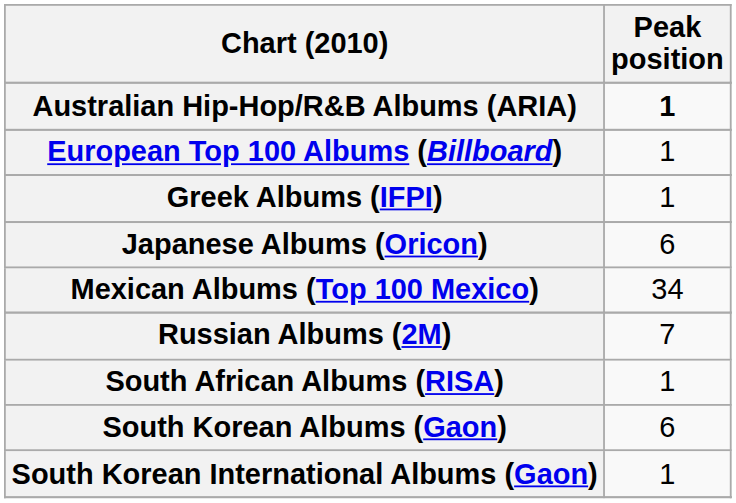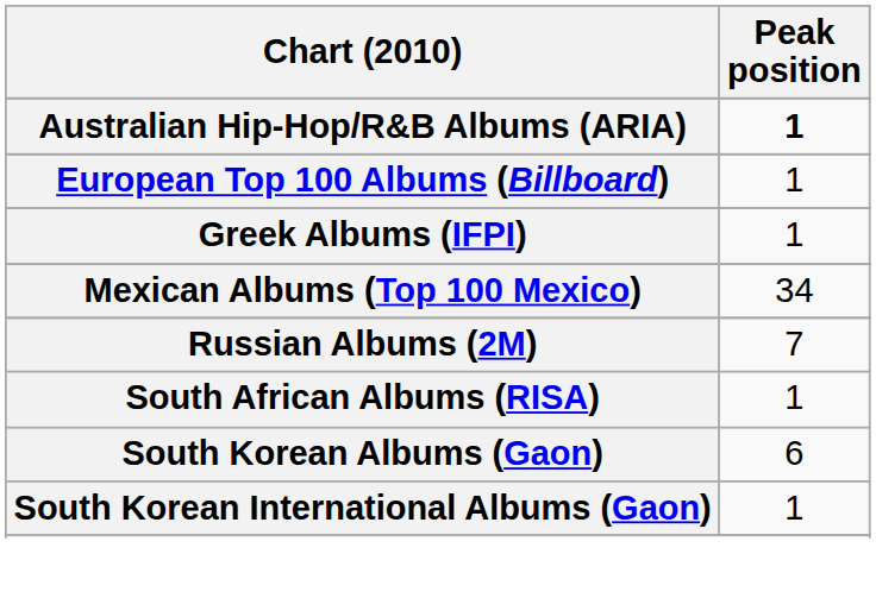- row: Japanese Albums (Oricon) | 6
